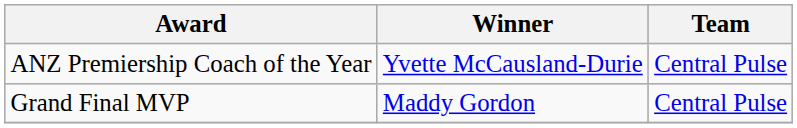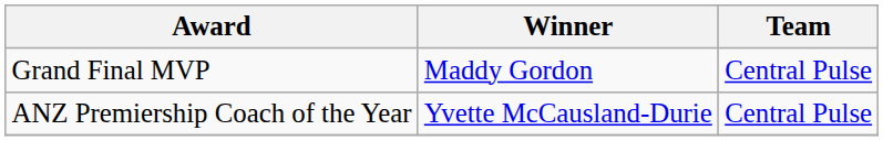rows swapped: Grand Final MVP <-> ANZ Premiership Coach of the Year
